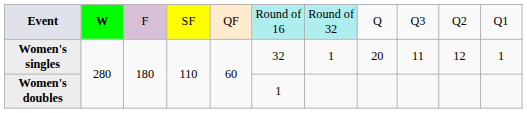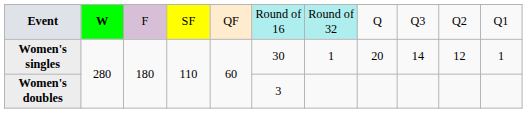Women's singles | column 6: 32 -> 30
Women's singles | column 9: 11 -> 14
Women's doubles | column 6: 1 -> 3
